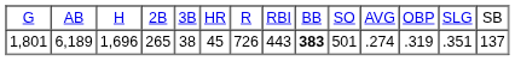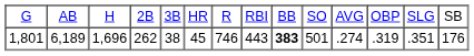1,801 | column 4: 265 -> 262
1,801 | column 7: 726 -> 746
1,801 | column 14: 137 -> 176
